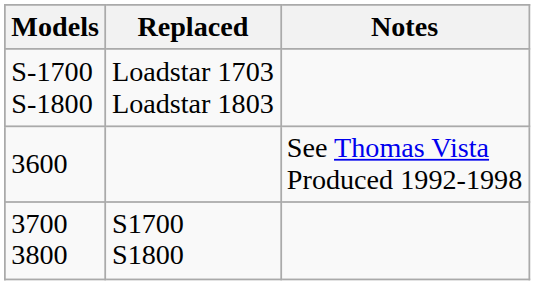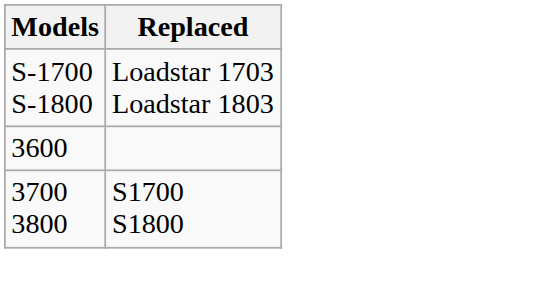- column: Notes | See Thomas Vista Produced 1992-1998
